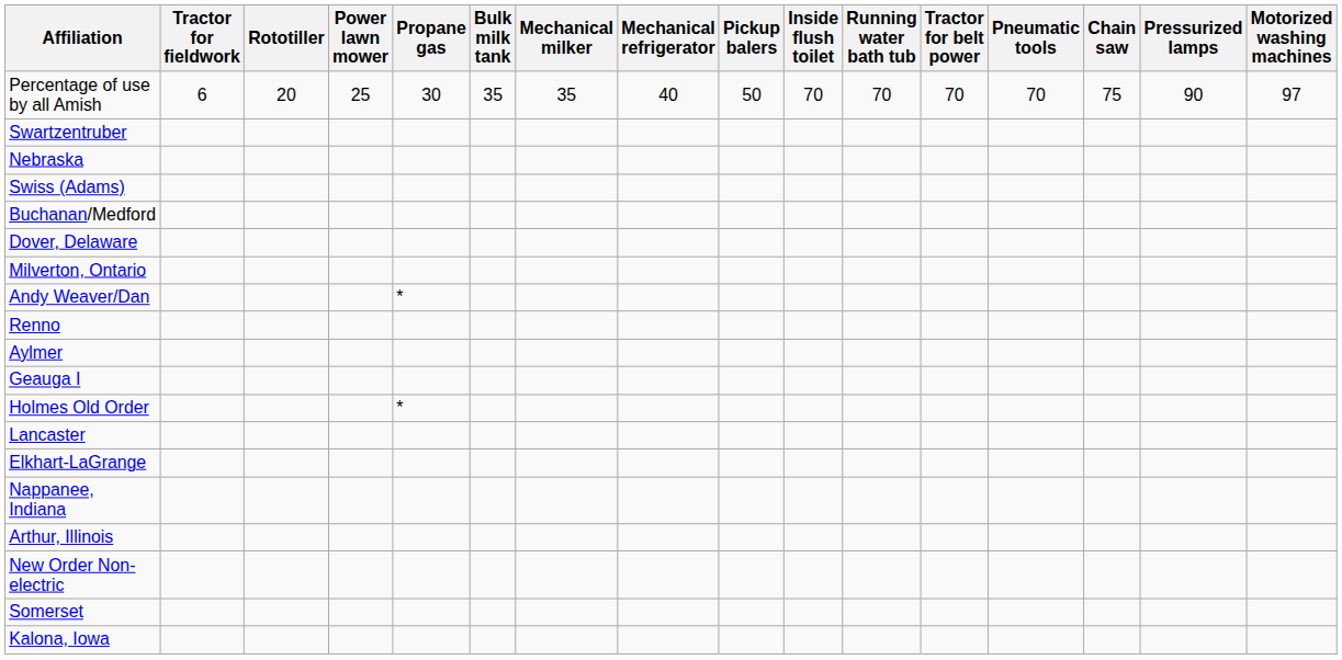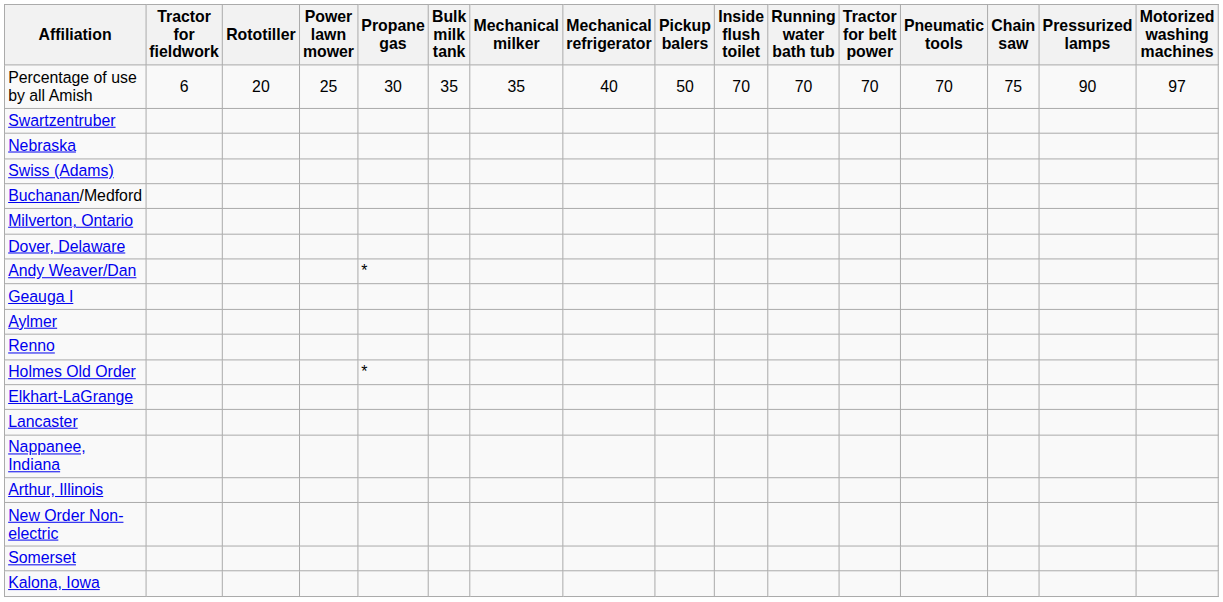rows swapped: Milverton, Ontario <-> Dover, Delaware
rows swapped: Geauga I <-> Renno
rows swapped: Elkhart-LaGrange <-> Lancaster
